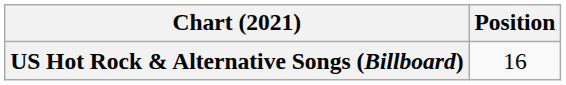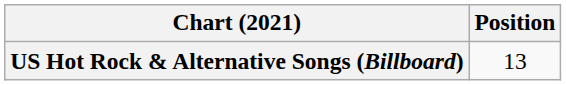US Hot Rock & Alternative Songs (Billboard) | Position: 16 -> 13
